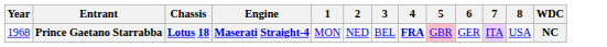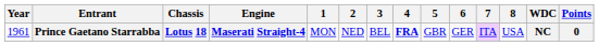+ column: Points | 0
Prince Gaetano Starrabba | Year: 1968 -> 1961
Prince Gaetano Starrabba | 5: pink background -> no background
